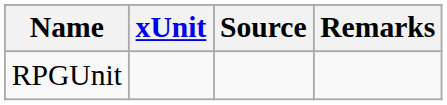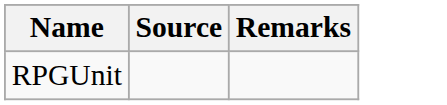- column: xUnit
